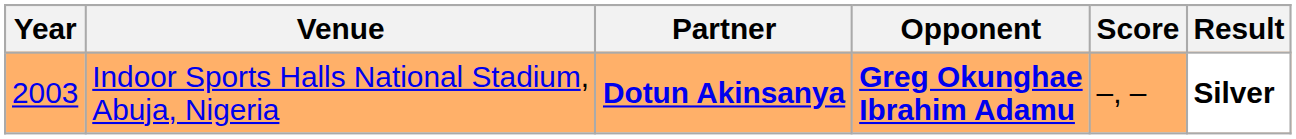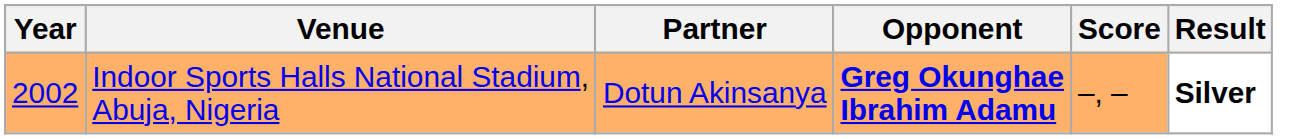Indoor Sports Halls National Stadium, Abuja, Nigeria | Year: 2003 -> 2002
Indoor Sports Halls National Stadium, Abuja, Nigeria | Partner: bold -> normal
